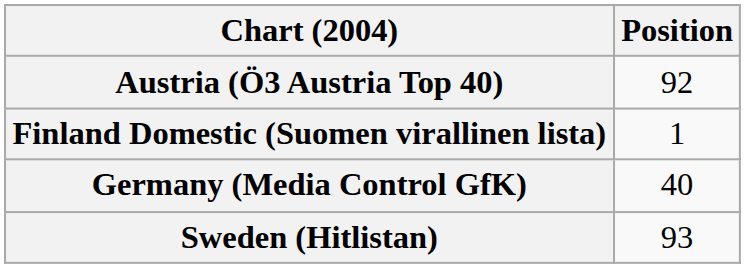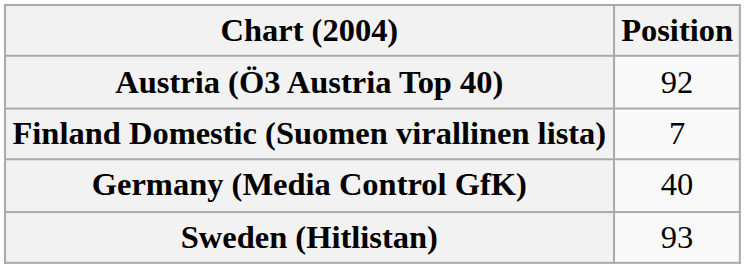Finland Domestic (Suomen virallinen lista) | Position: 1 -> 7
